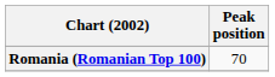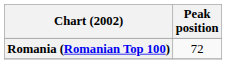Romania (Romanian Top 100) | Peak position: 70 -> 72
